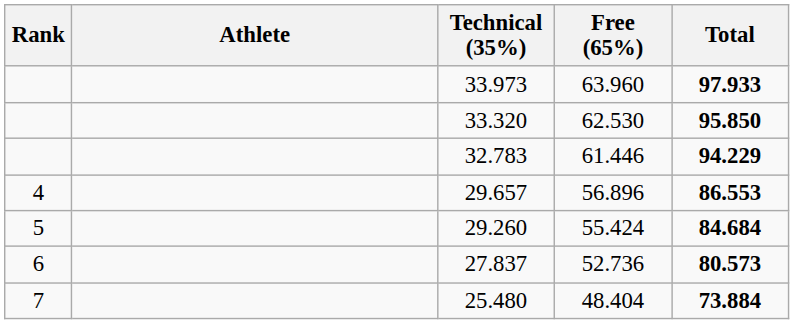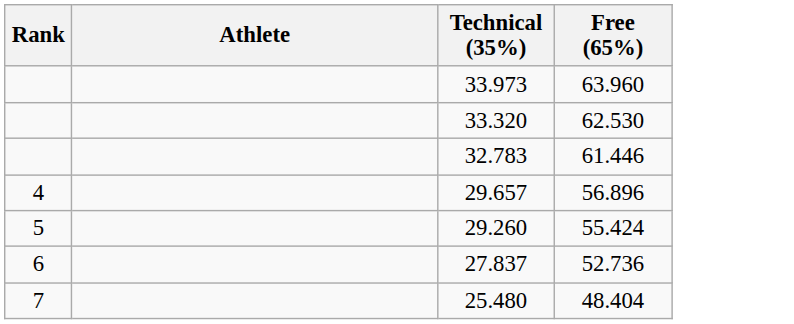- column: Total | 97.933 | 95.850 | 94.229 | 86.553 | 84.684 | 80.573 | 73.884
